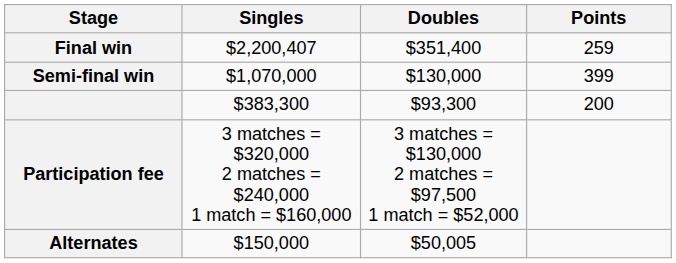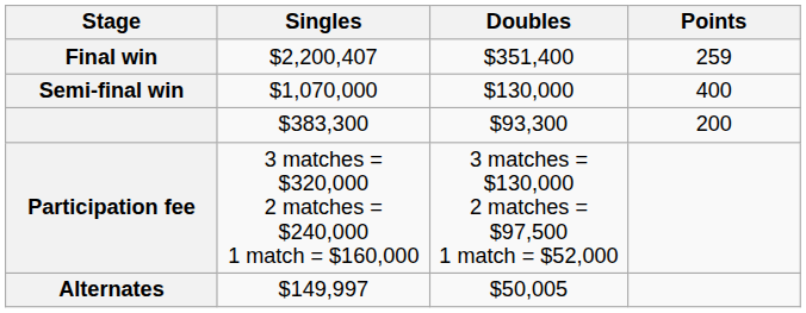Semi-final win | Points: 399 -> 400
Alternates | Singles: $150,000 -> $149,997
